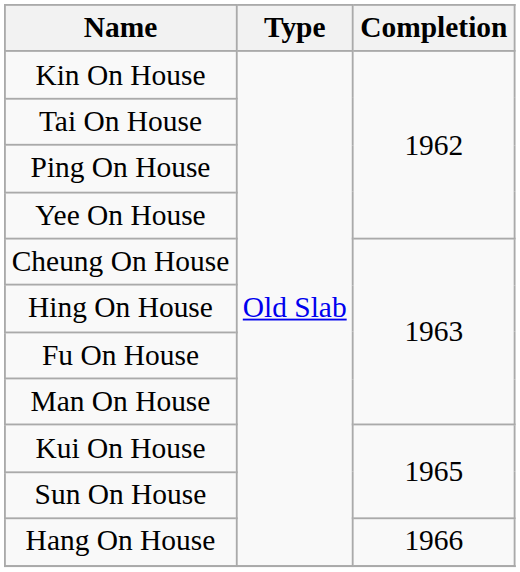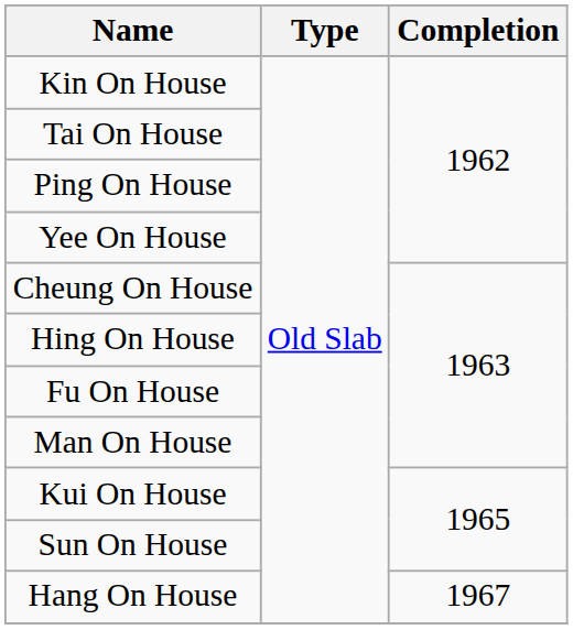Hang On House | Completion: 1966 -> 1967
